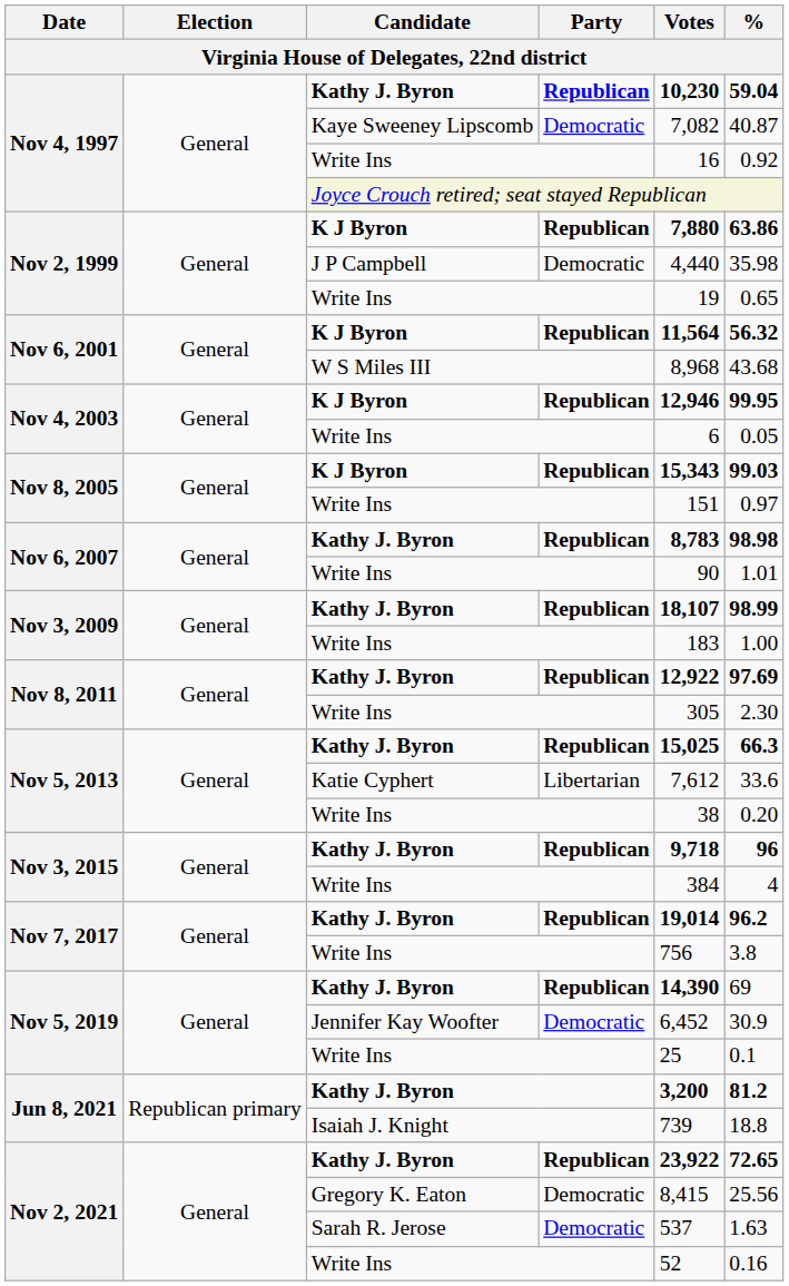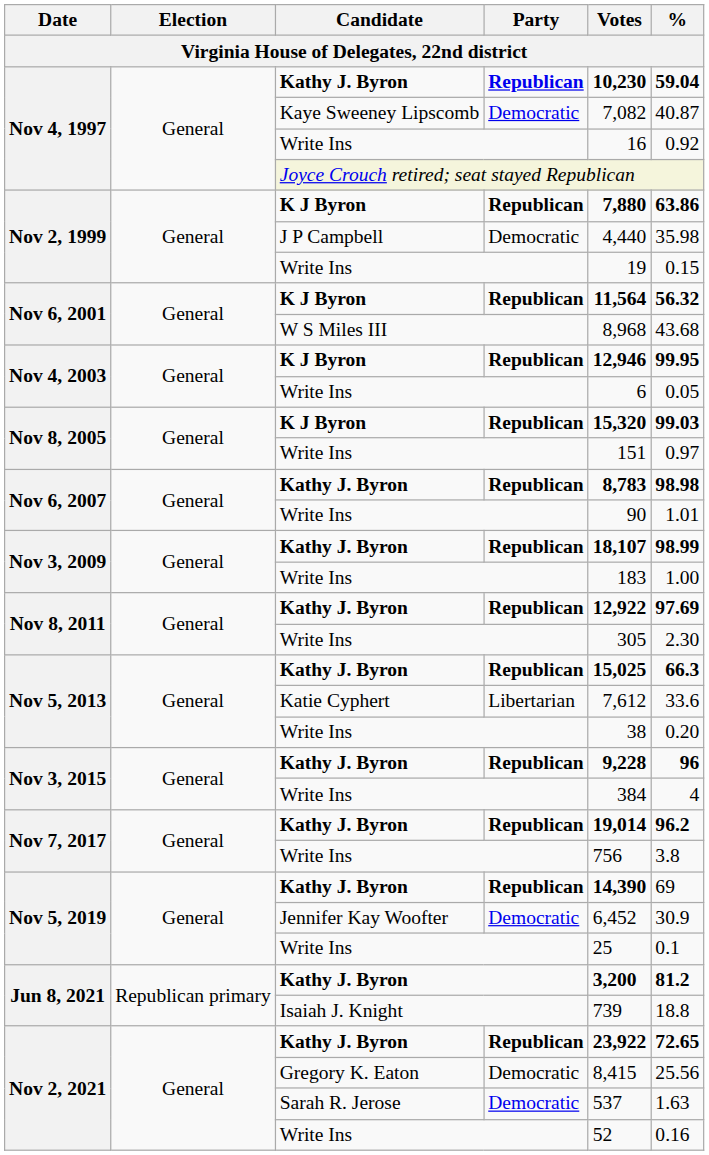Nov 2, 1999 / Write Ins | %: 0.65 -> 0.15
Nov 8, 2005 / K J Byron | Votes: 15,343 -> 15,320
Nov 3, 2015 / Kathy J. Byron | Votes: 9,718 -> 9,228
